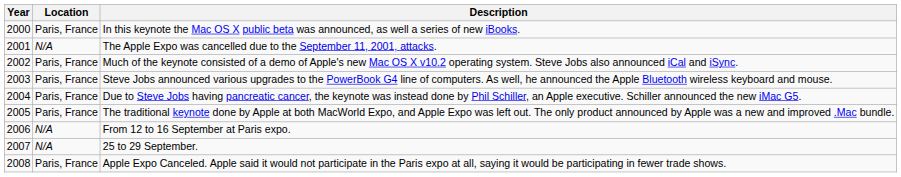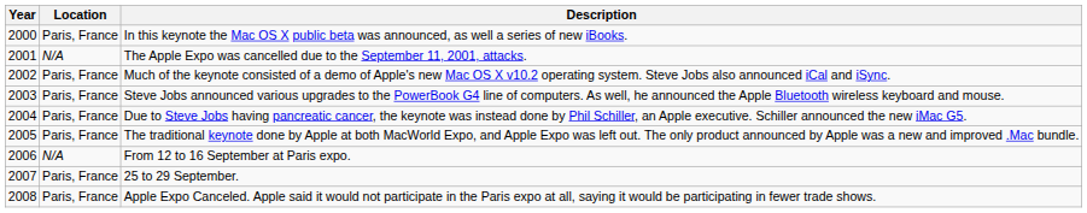25 to 29 September. | Location: N/A -> Paris, France
